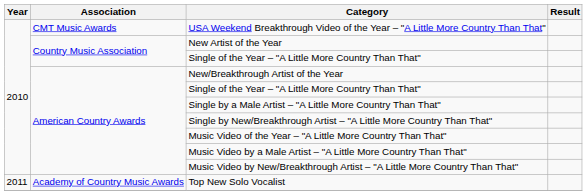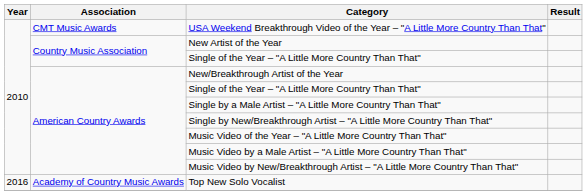Top New Solo Vocalist | Year: 2011 -> 2016
